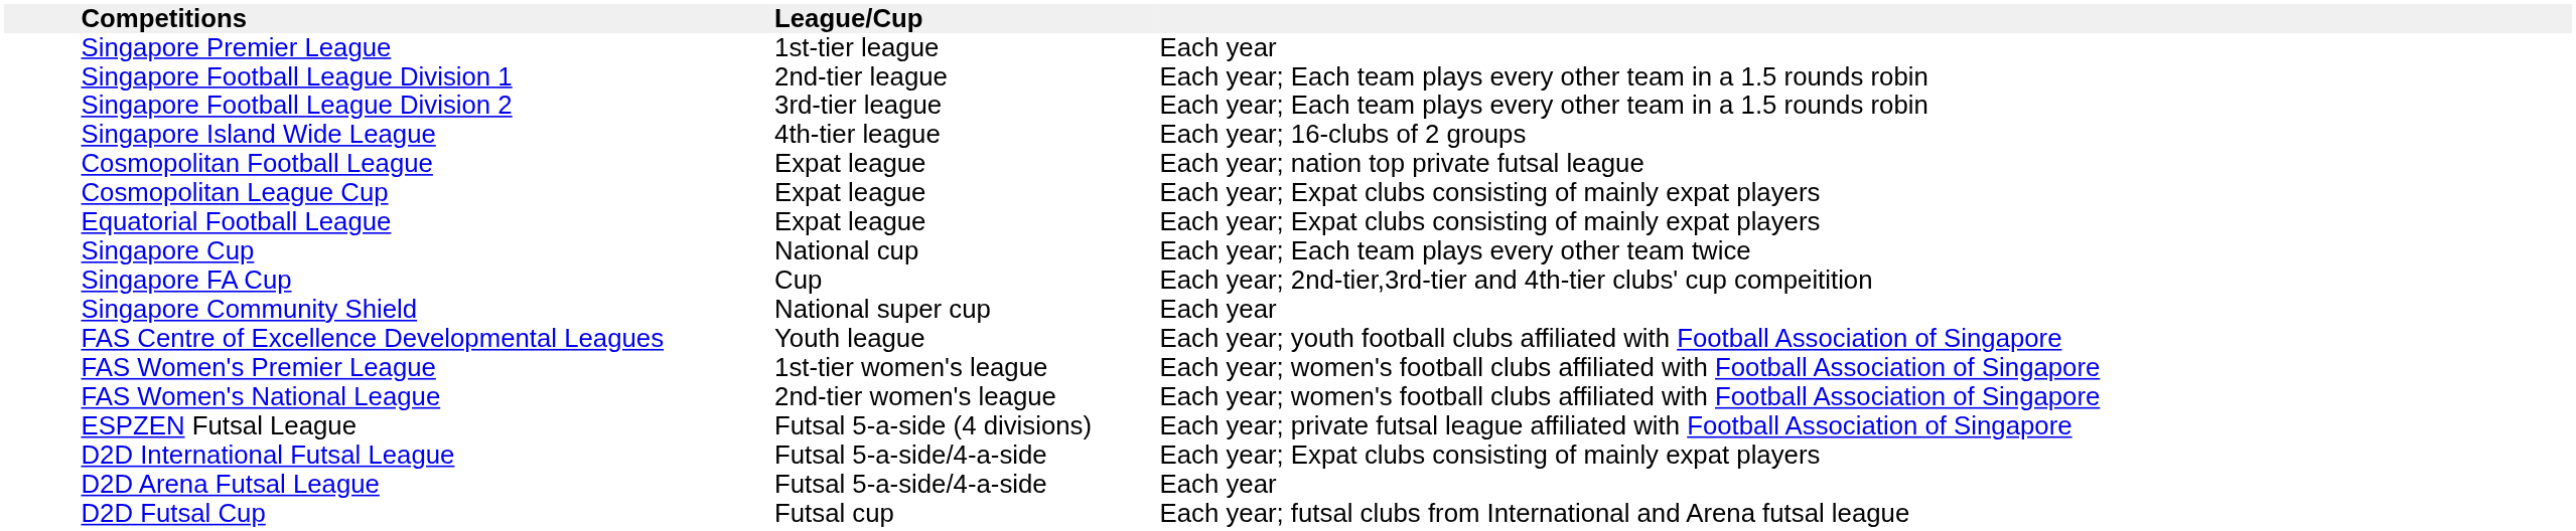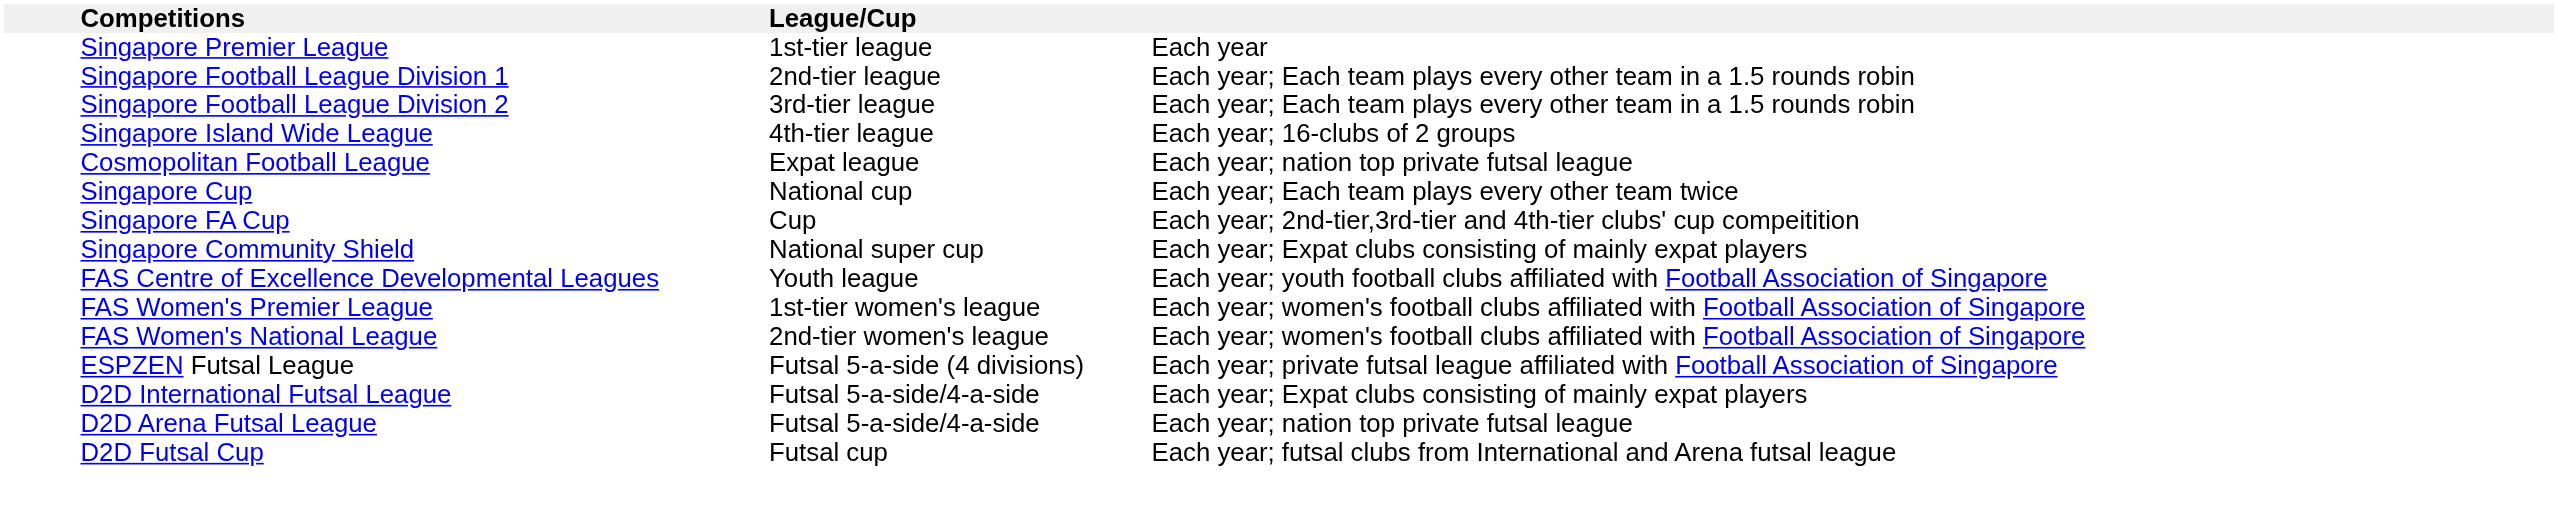- row: Cosmopolitan League Cup | Expat league | Each year; Expat clubs consisting of mainly expat players
- row: Equatorial Football League | Expat league | Each year; Expat clubs consisting of mainly expat players
Singapore Community Shield | column 4: Each year -> Each year; Expat clubs consisting of mainly expat players
D2D Arena Futsal League | column 4: Each year -> Each year; nation top private futsal league
